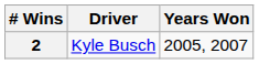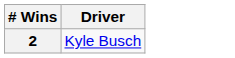- column: Years Won | 2005, 2007
